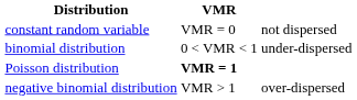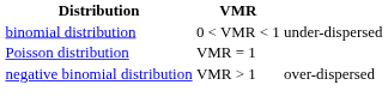- row: constant random variable | VMR = 0 | not dispersed
Poisson distribution | VMR: bold -> normal
